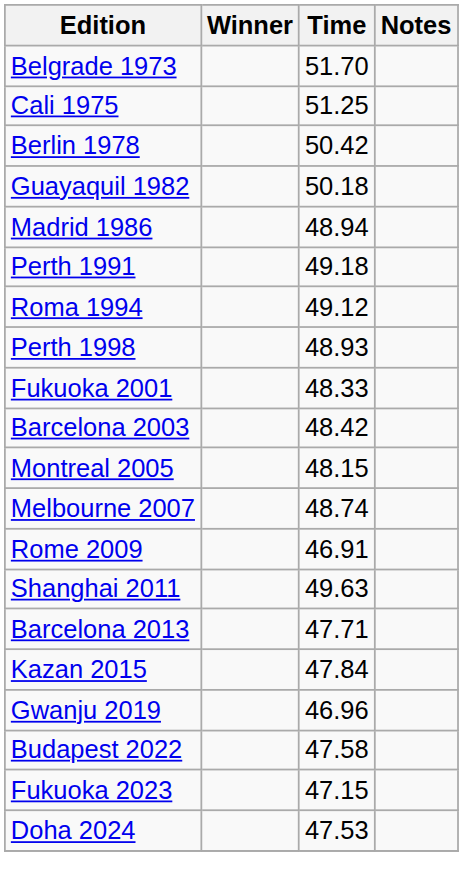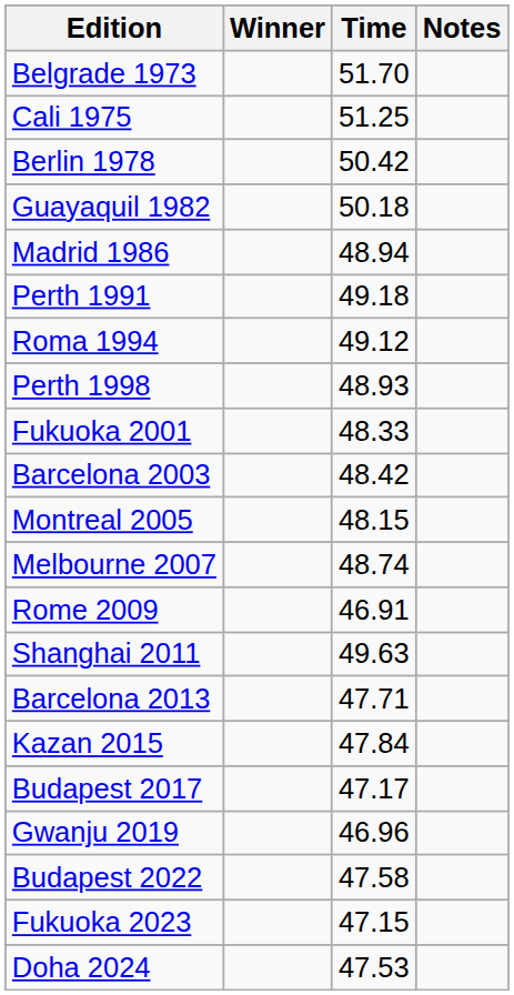+ row: Budapest 2017 | 47.17
